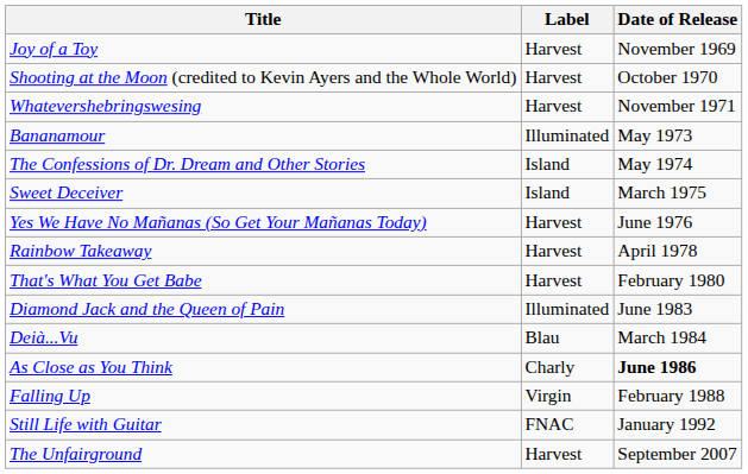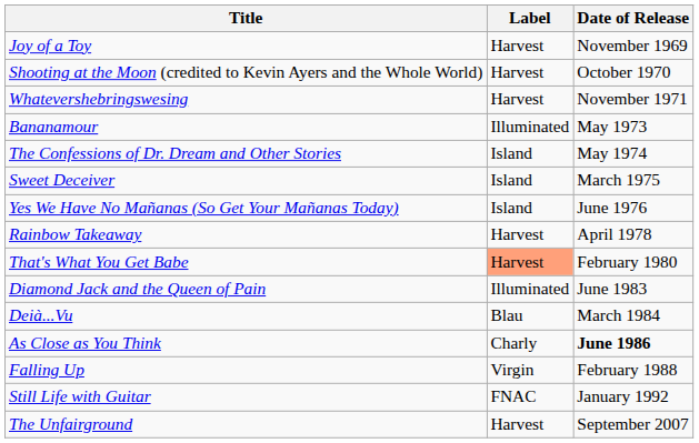Yes We Have No Mañanas (So Get Your Mañanas Today) | Label: Harvest -> Island
That's What You Get Babe | Label: no background -> lightsalmon background
